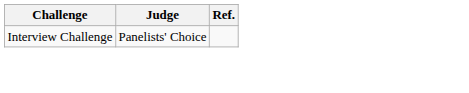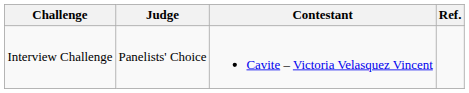+ column: Contestant | Cavite – Victoria Velasquez Vincent
